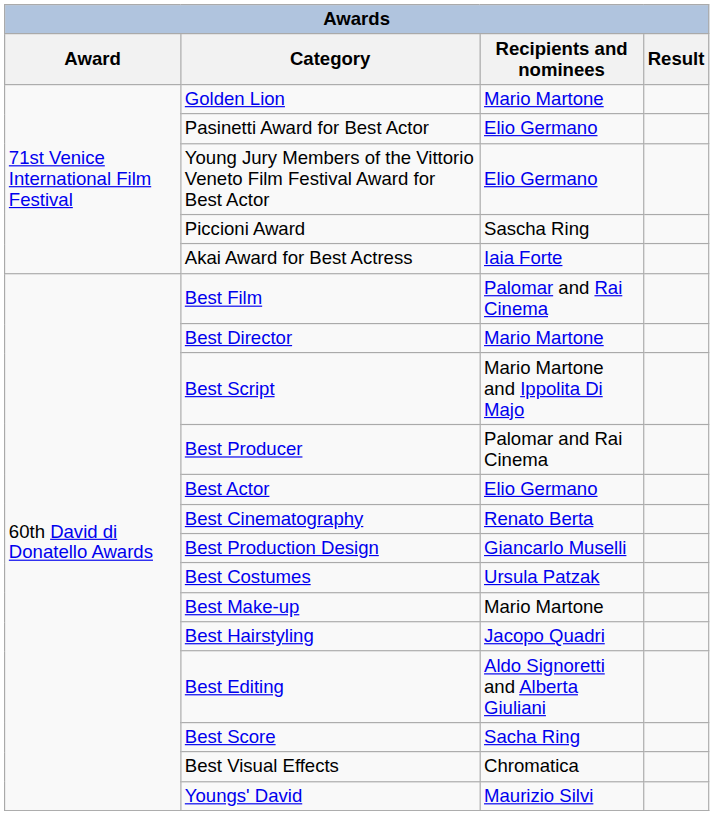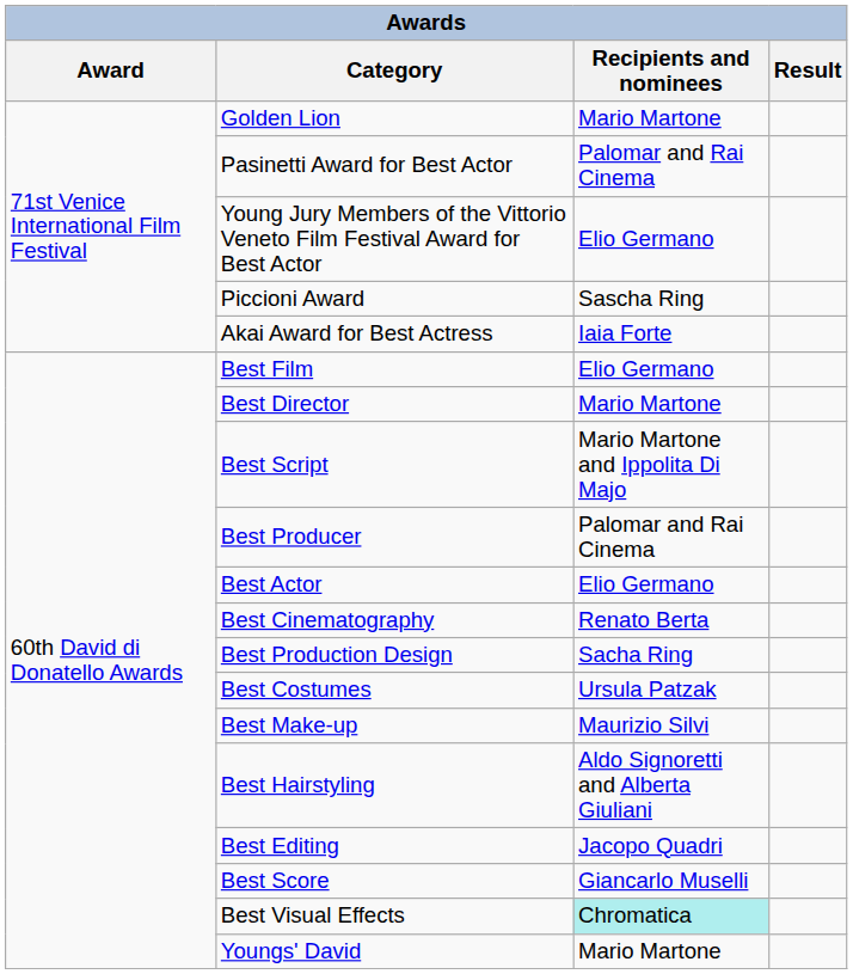Pasinetti Award for Best Actor | Recipients and nominees: Elio Germano -> Palomar and Rai Cinema
Best Film | Recipients and nominees: Palomar and Rai Cinema -> Elio Germano
Best Production Design | Recipients and nominees: Giancarlo Muselli -> Sacha Ring
Best Make-up | Recipients and nominees: Mario Martone -> Maurizio Silvi
Best Hairstyling | Recipients and nominees: Jacopo Quadri -> Aldo Signoretti and Alberta Giuliani
Best Editing | Recipients and nominees: Aldo Signoretti and Alberta Giuliani -> Jacopo Quadri
Best Score | Recipients and nominees: Sacha Ring -> Giancarlo Muselli
Best Visual Effects | Recipients and nominees: no background -> paleturquoise background
Youngs' David | Recipients and nominees: Maurizio Silvi -> Mario Martone
